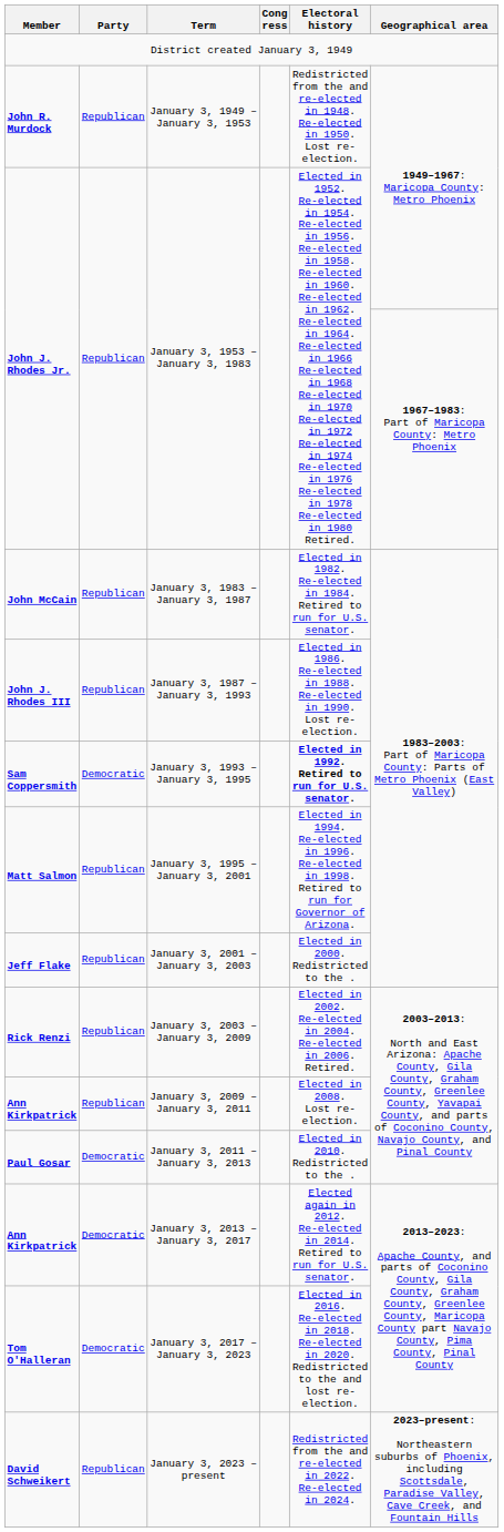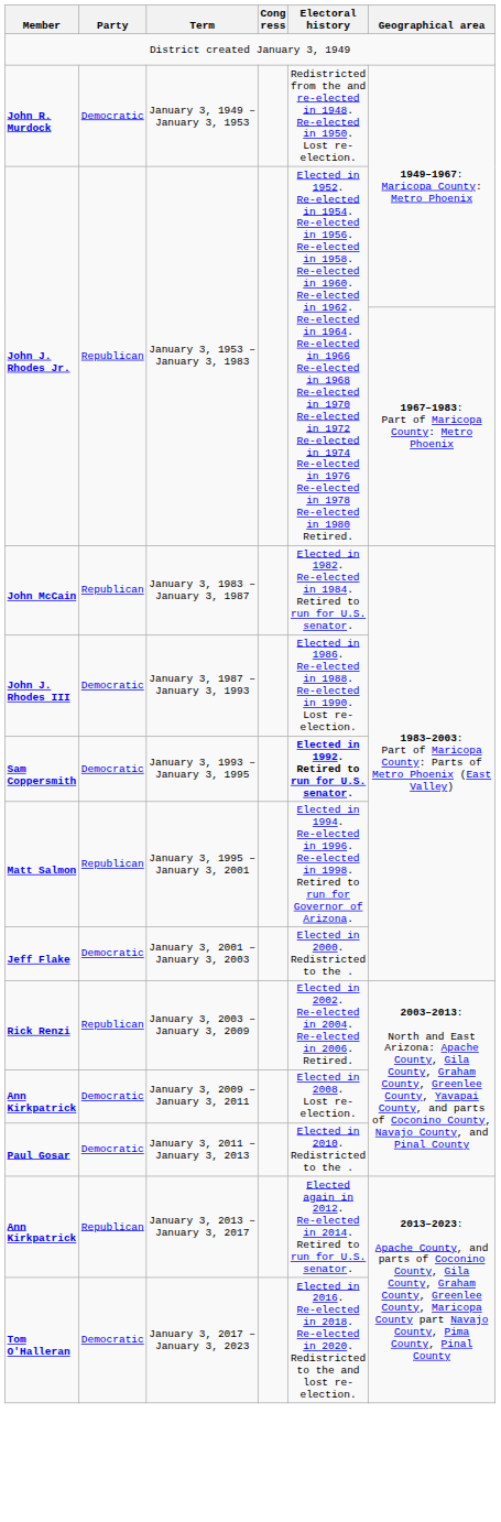January 3, 1949 – January 3, 1953 | Party: Republican -> Democratic
January 3, 1987 – January 3, 1993 | Party: Republican -> Democratic
January 3, 2001 – January 3, 2003 | Party: Republican -> Democratic
January 3, 2009 – January 3, 2011 | Party: Republican -> Democratic
January 3, 2013 – January 3, 2017 | Party: Democratic -> Republican
- row: David Schweikert | Republican | January 3, 2023 – present | Redistricted from the and re-elected in 2022. Re-elected in 2024. | 2023–present: Northeastern suburbs of Phoenix, including Scottsdale, Paradise Valley, Cave Creek, and Fountain Hills
